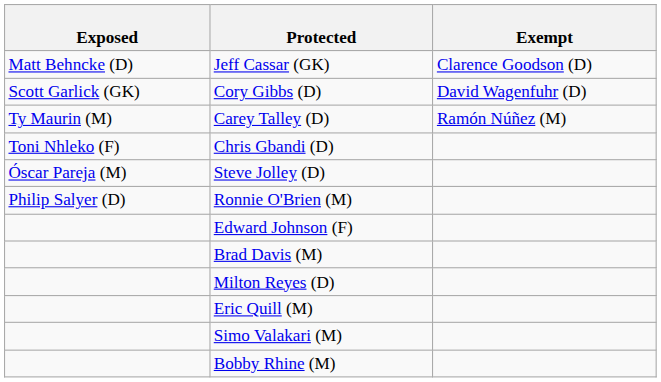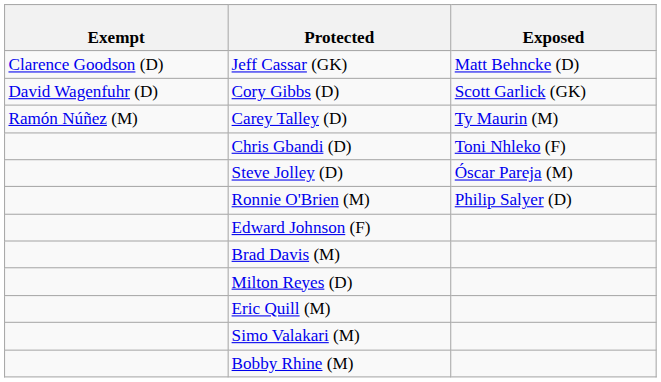columns swapped: Exposed <-> Exempt
